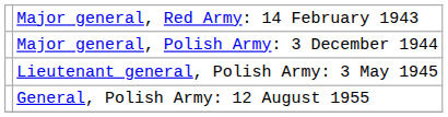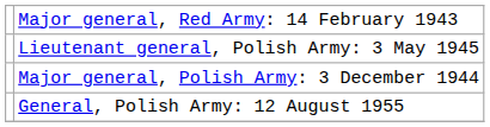rows swapped: Major general, Polish Army: 3 December 1944 <-> Lieutenant general, Polish Army: 3 May 1945
